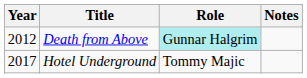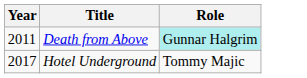- column: Notes
Death from Above | Year: 2012 -> 2011
